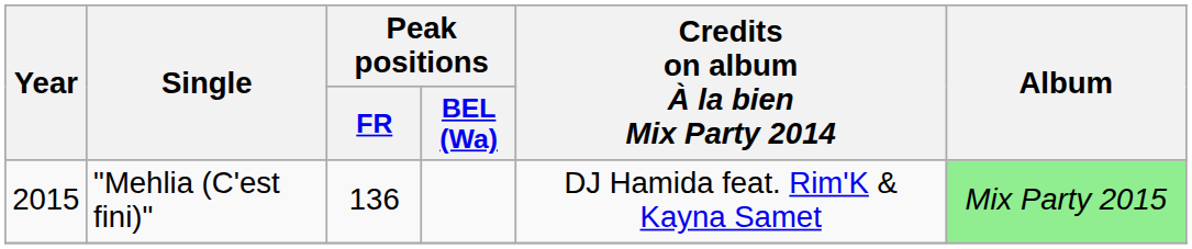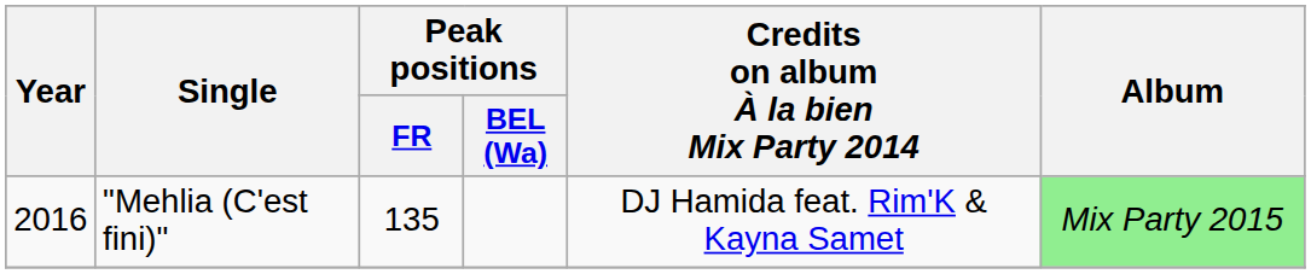"Mehlia (C'est fini)" | Year: 2015 -> 2016
"Mehlia (C'est fini)" | Peak positions / FR: 136 -> 135
